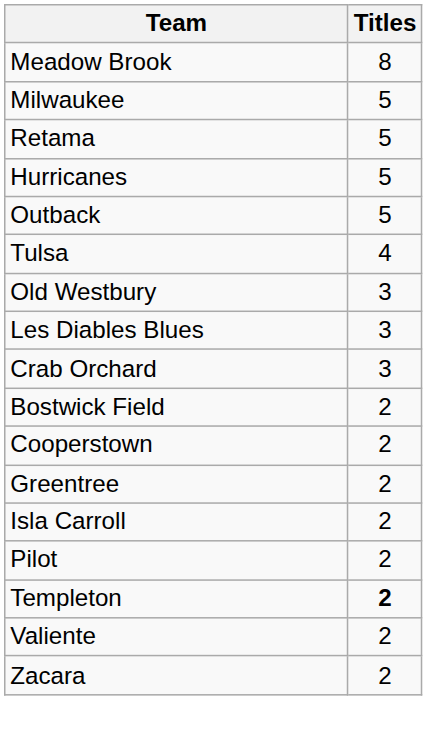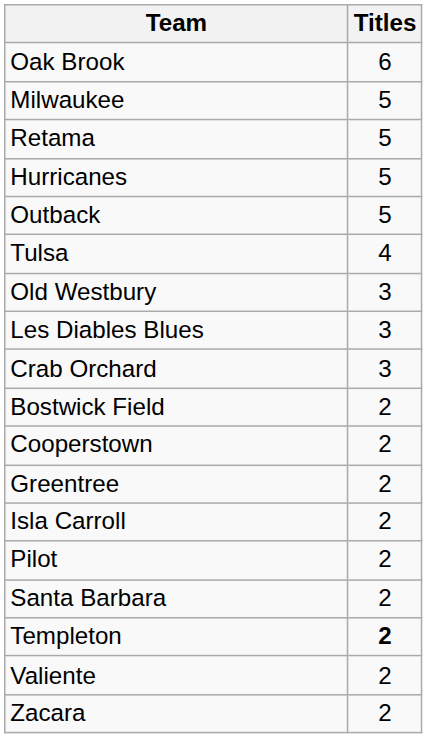- row: Meadow Brook | 8
+ row: Oak Brook | 6
+ row: Santa Barbara | 2
